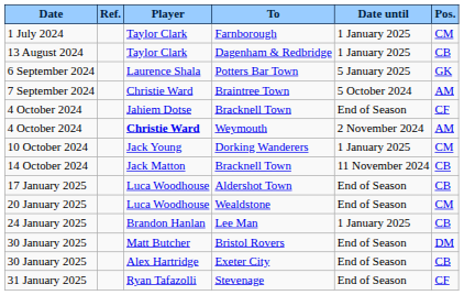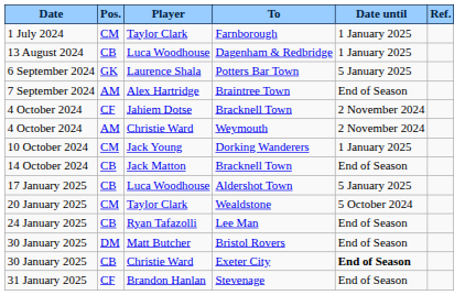columns swapped: Pos. <-> Ref.
Dagenham & Redbridge | Player: Taylor Clark -> Luca Woodhouse
Braintree Town | Player: Christie Ward -> Alex Hartridge
Braintree Town | Date until: 5 October 2024 -> End of Season
4 October 2024 / Bracknell Town | Date until: End of Season -> 2 November 2024
Weymouth | Player: bold -> normal
14 October 2024 / Bracknell Town | Date until: 11 November 2024 -> End of Season
Aldershot Town | Date until: End of Season -> 5 January 2025
Wealdstone | Player: Luca Woodhouse -> Taylor Clark
Wealdstone | Date until: End of Season -> 5 October 2024
Lee Man | Player: Brandon Hanlan -> Ryan Tafazolli
Lee Man | Date until: 1 January 2025 -> End of Season
Exeter City | Player: Alex Hartridge -> Christie Ward
Exeter City | Date until: normal -> bold
Stevenage | Player: Ryan Tafazolli -> Brandon Hanlan
